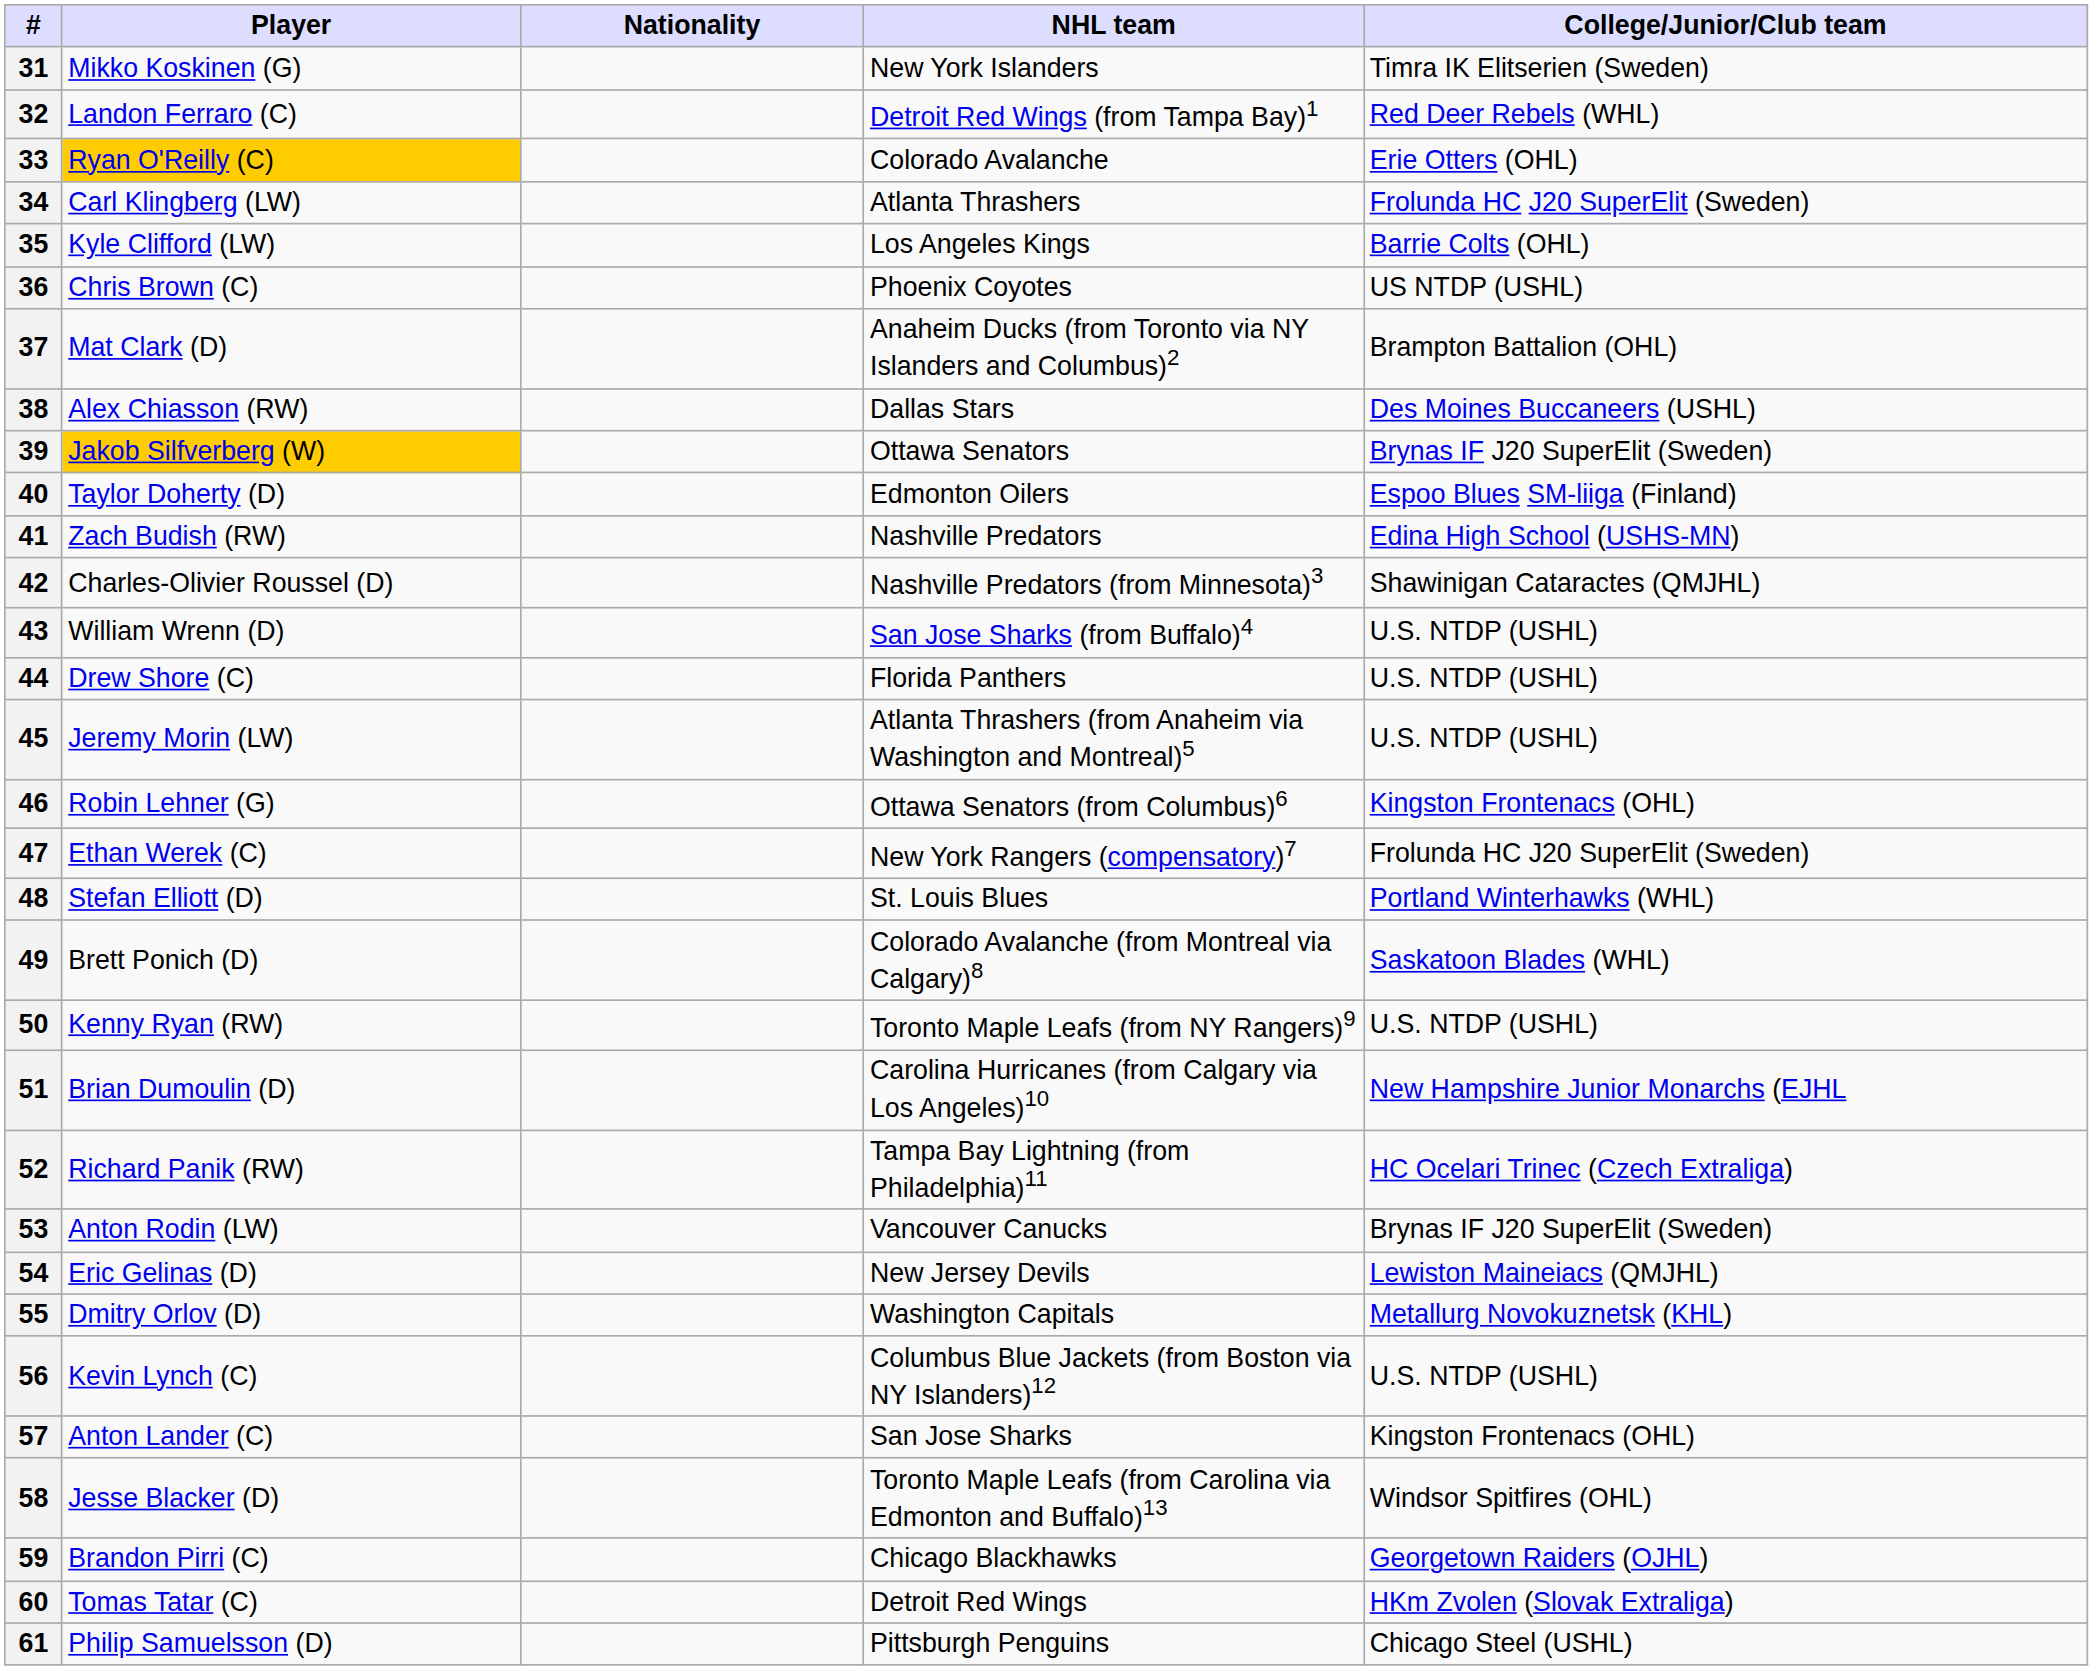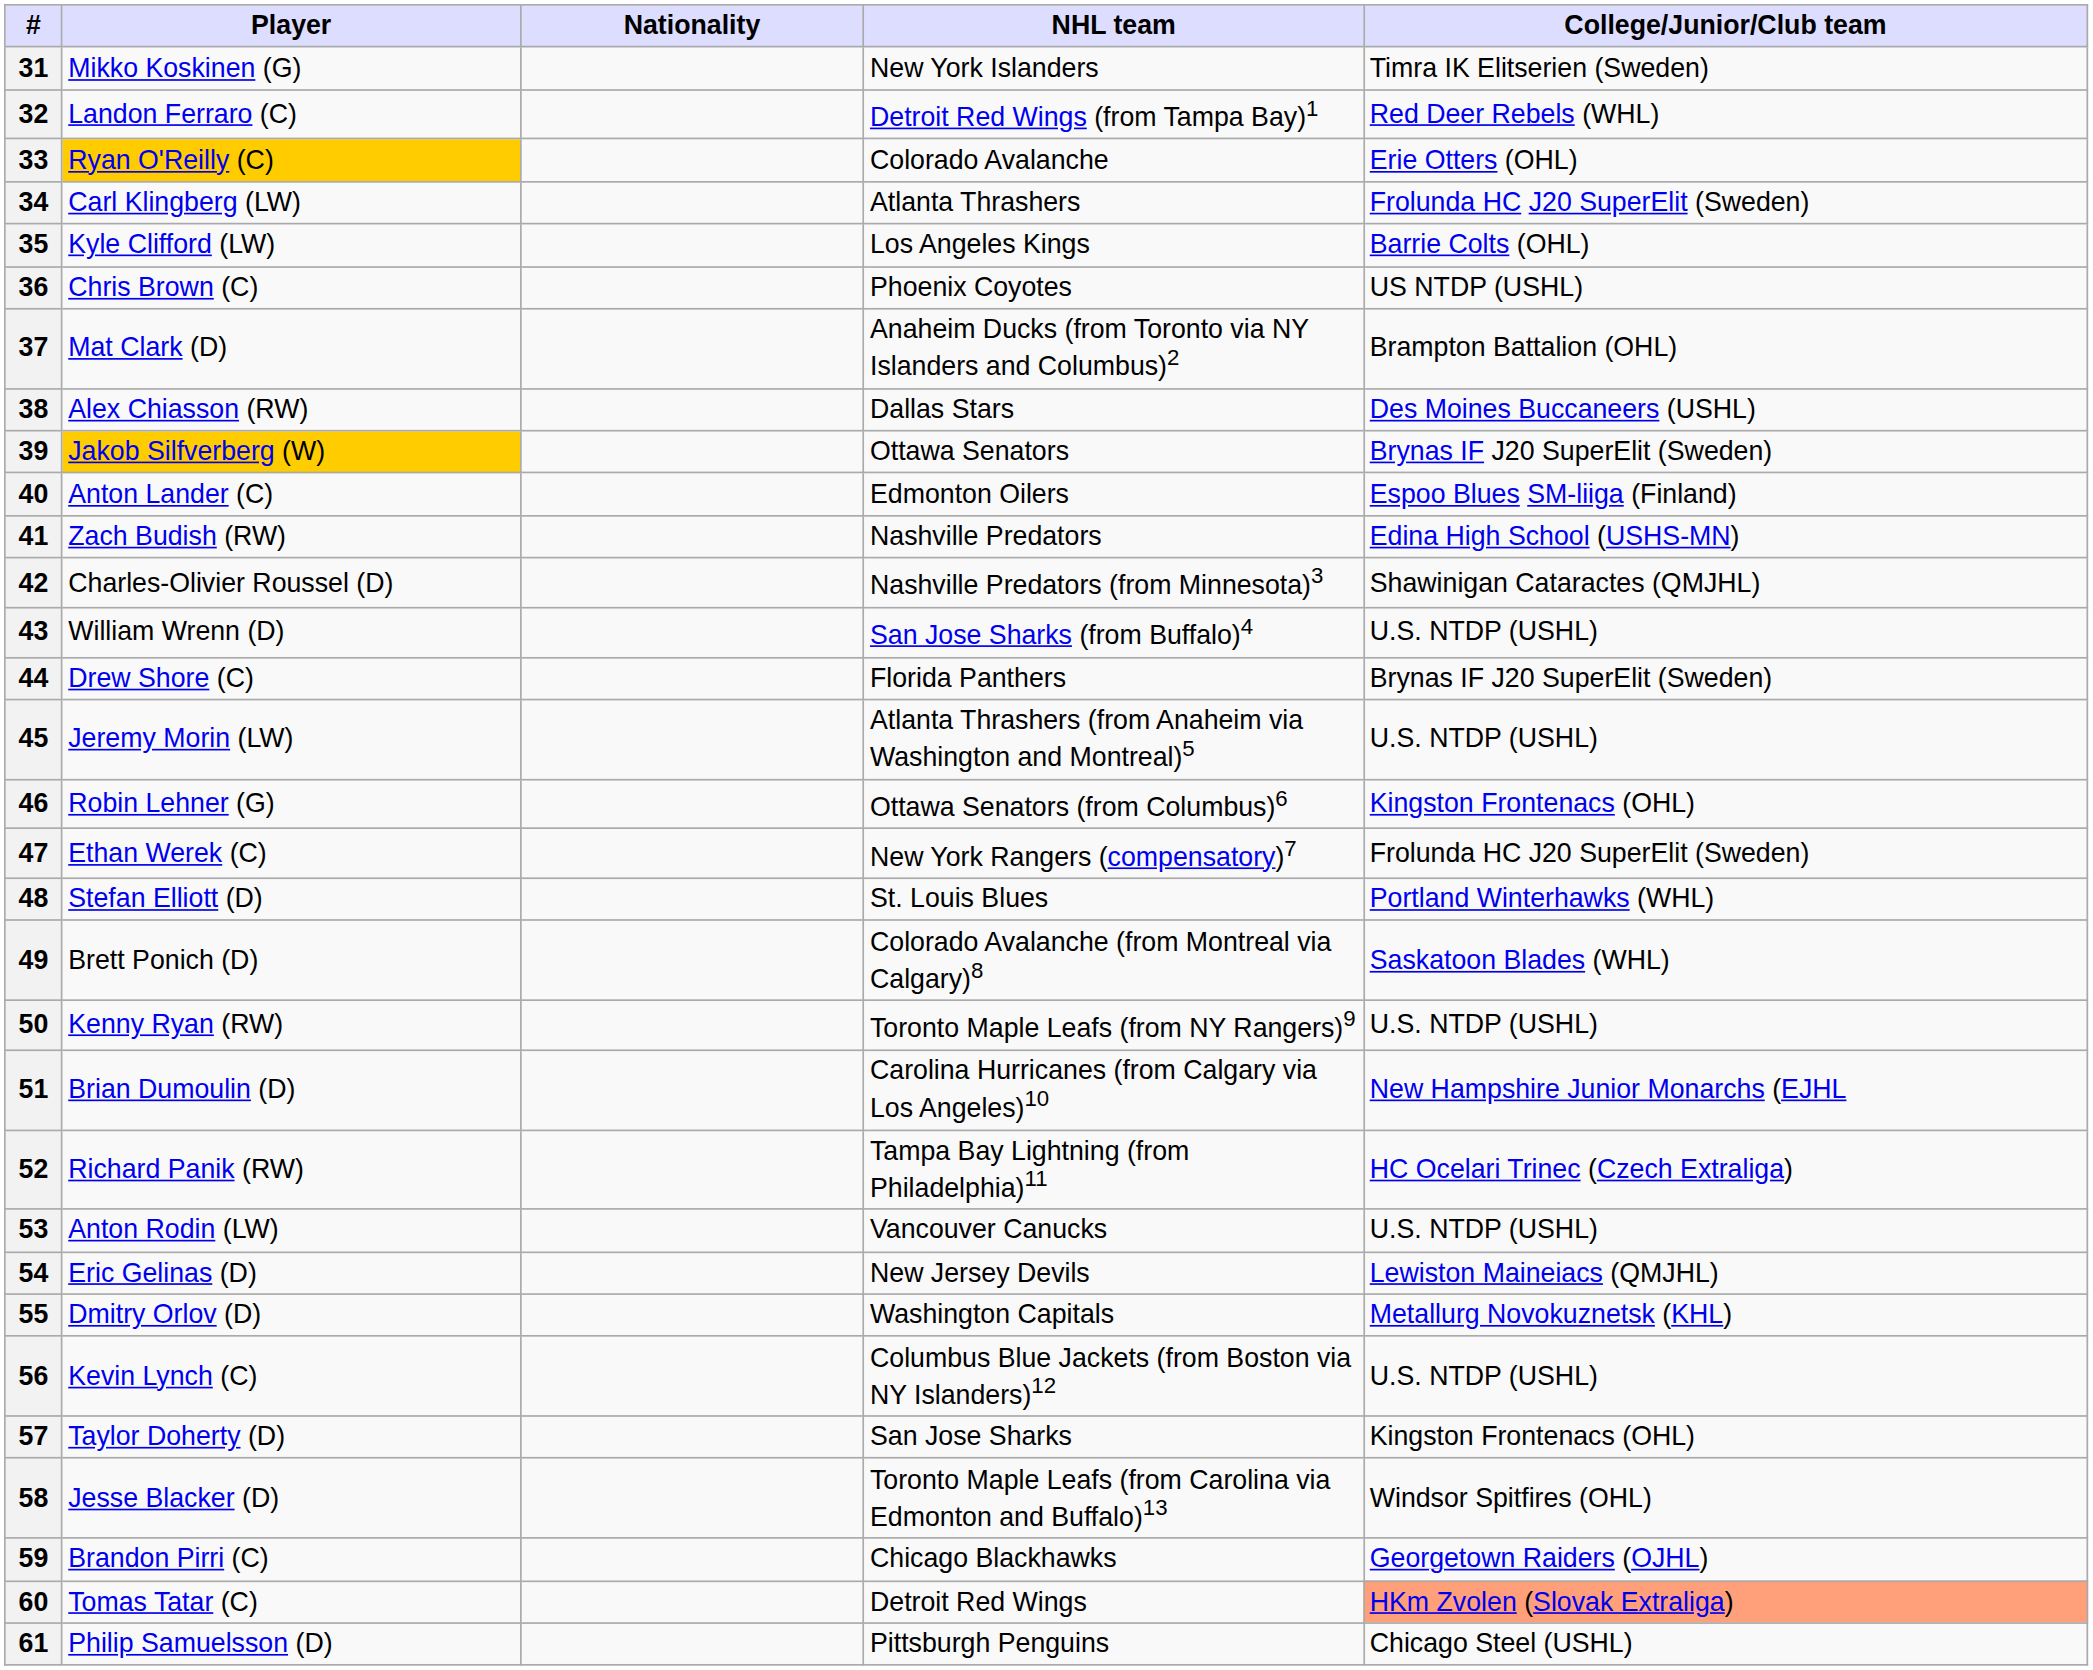40 | Player: Taylor Doherty (D) -> Anton Lander (C)
44 | College/Junior/Club team: U.S. NTDP (USHL) -> Brynas IF J20 SuperElit (Sweden)
53 | College/Junior/Club team: Brynas IF J20 SuperElit (Sweden) -> U.S. NTDP (USHL)
57 | Player: Anton Lander (C) -> Taylor Doherty (D)
60 | College/Junior/Club team: no background -> lightsalmon background
